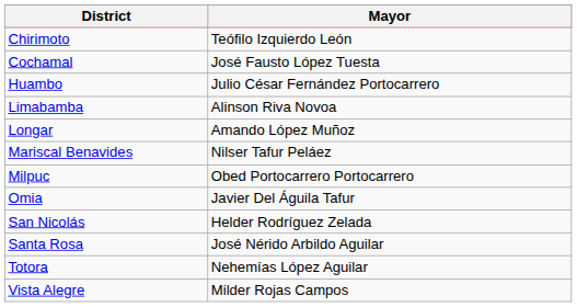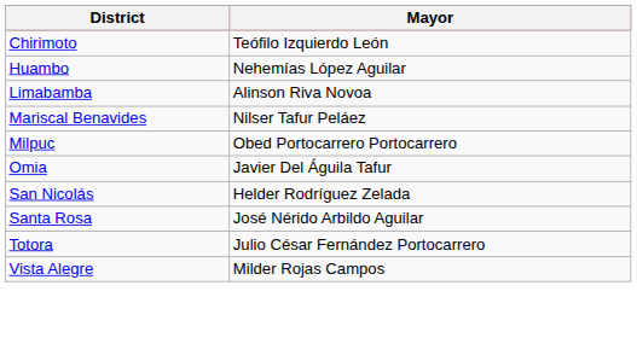- row: Cochamal | José Fausto López Tuesta
Huambo | Mayor: Julio César Fernández Portocarrero -> Nehemías López Aguilar
- row: Longar | Amando López Muñoz
Totora | Mayor: Nehemías López Aguilar -> Julio César Fernández Portocarrero
